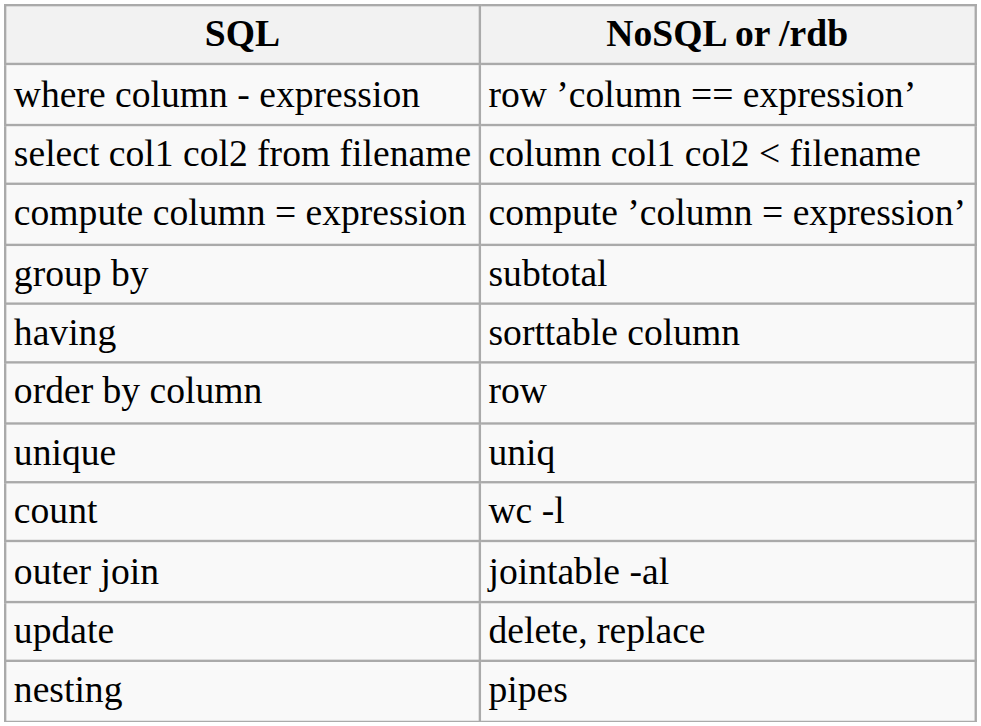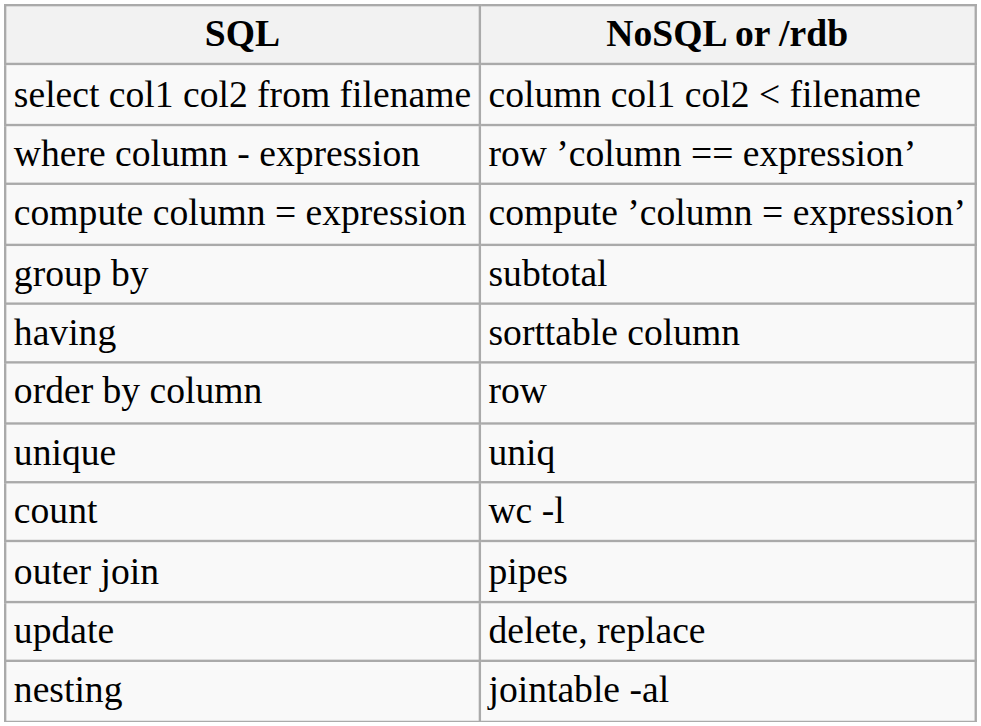rows swapped: select col1 col2 from filename <-> where column - expression
outer join | NoSQL or /rdb: jointable -al -> pipes
nesting | NoSQL or /rdb: pipes -> jointable -al
